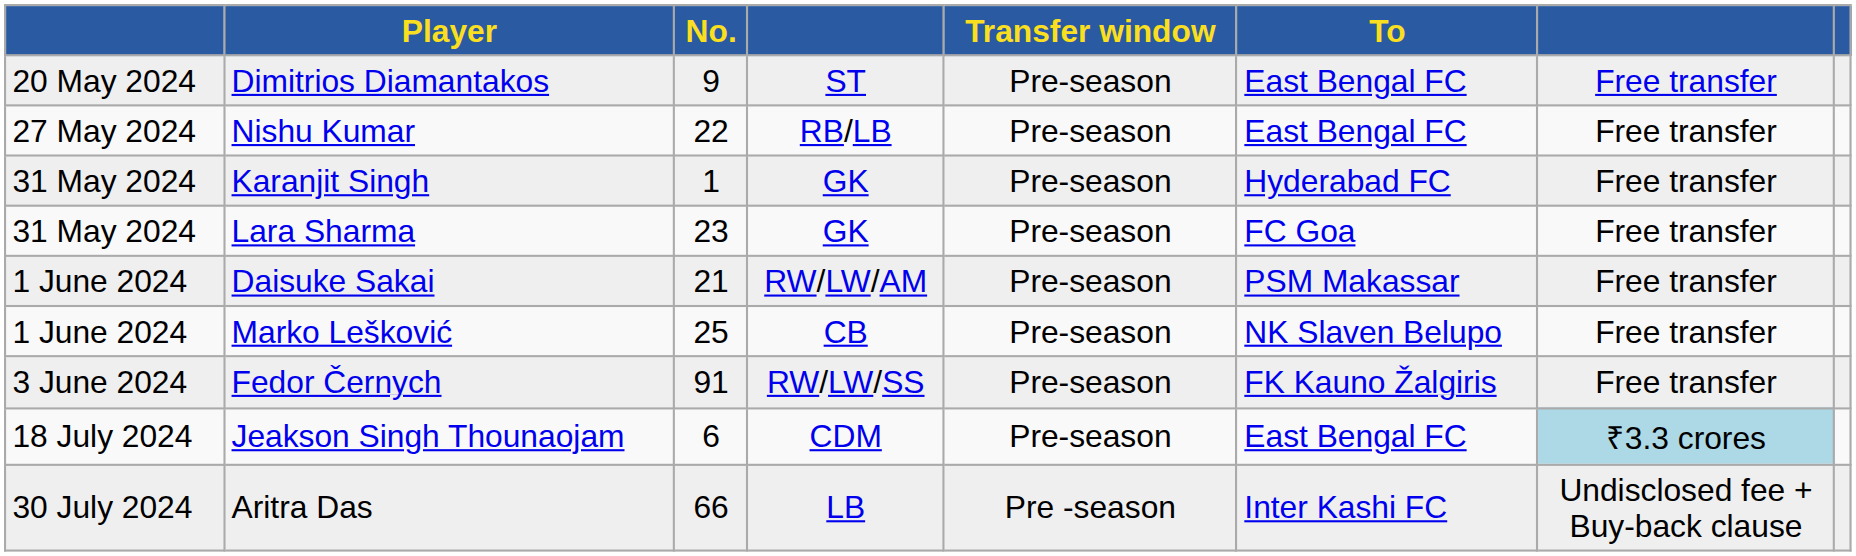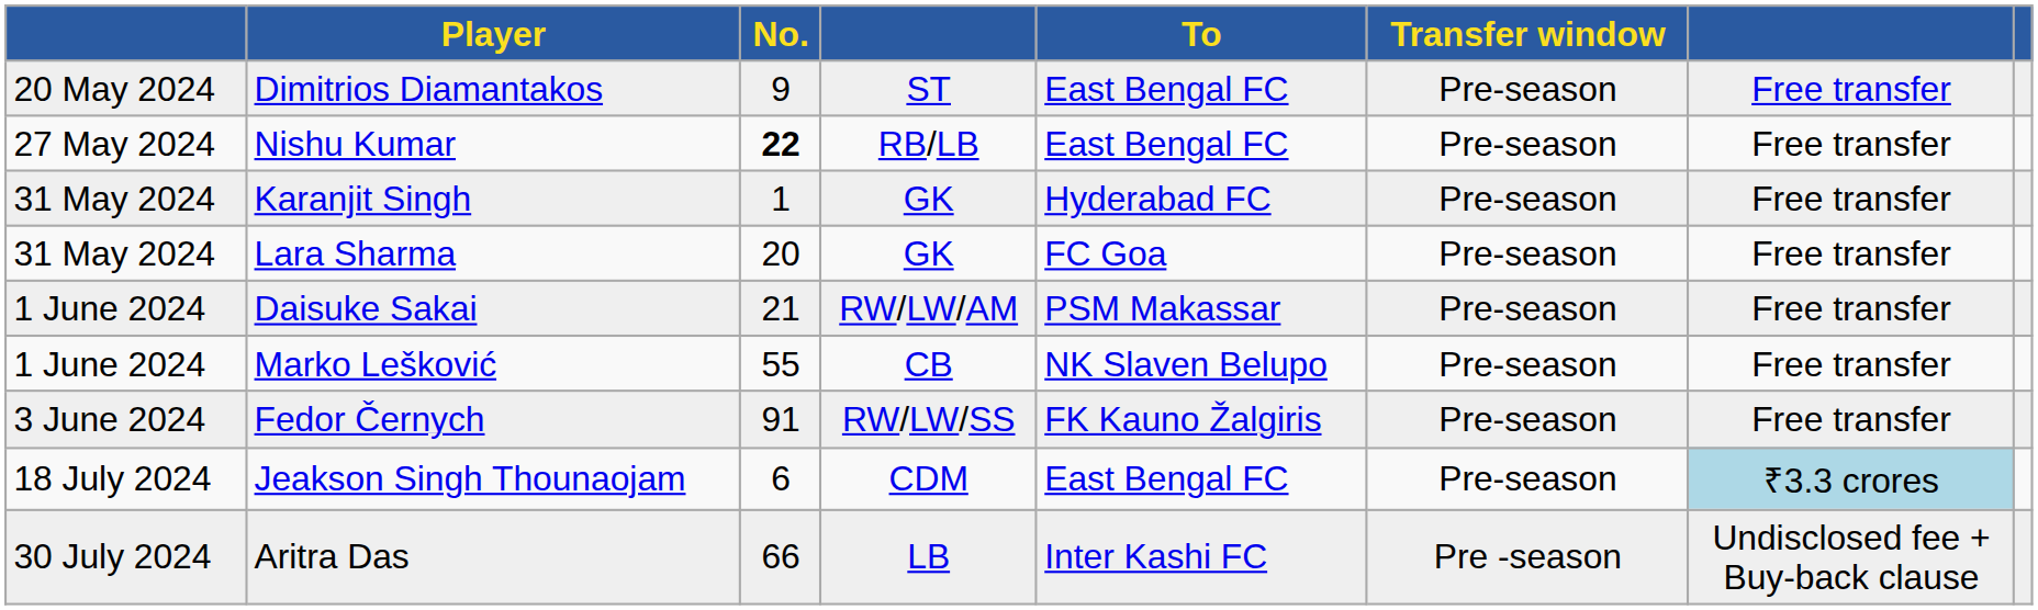columns swapped: To <-> Transfer window
Nishu Kumar | No.: normal -> bold
Lara Sharma | No.: 23 -> 20
Marko Lešković | No.: 25 -> 55
